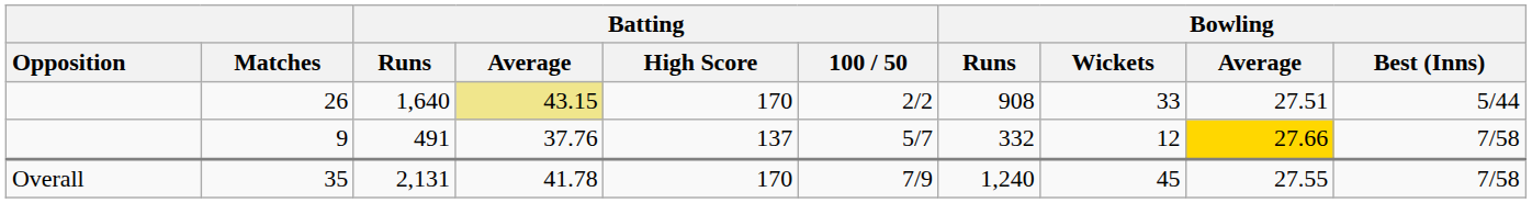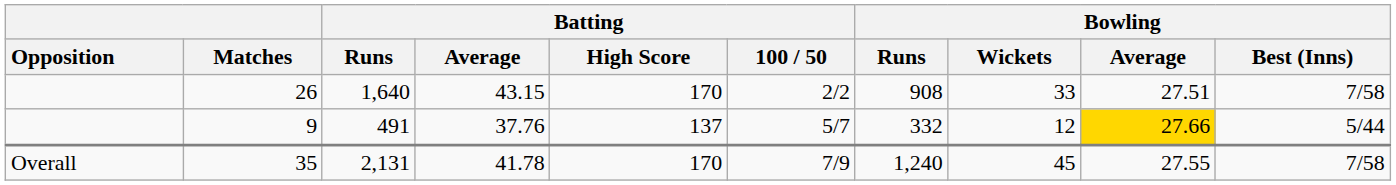26 | Batting / Average: khaki background -> no background
26 | Bowling / Best (Inns): 5/44 -> 7/58
9 | Bowling / Best (Inns): 7/58 -> 5/44
